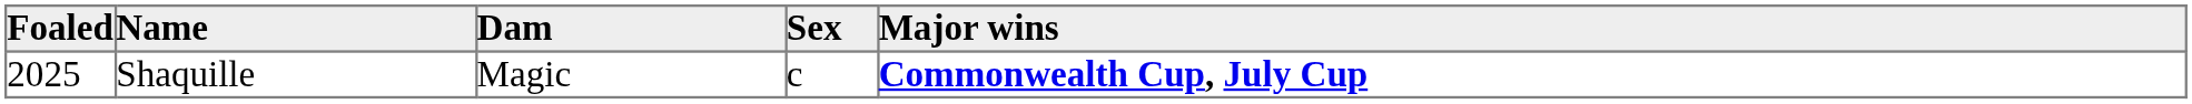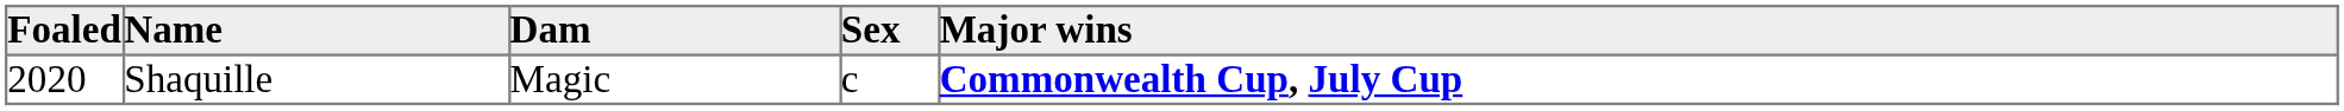Shaquille | Foaled: 2025 -> 2020
